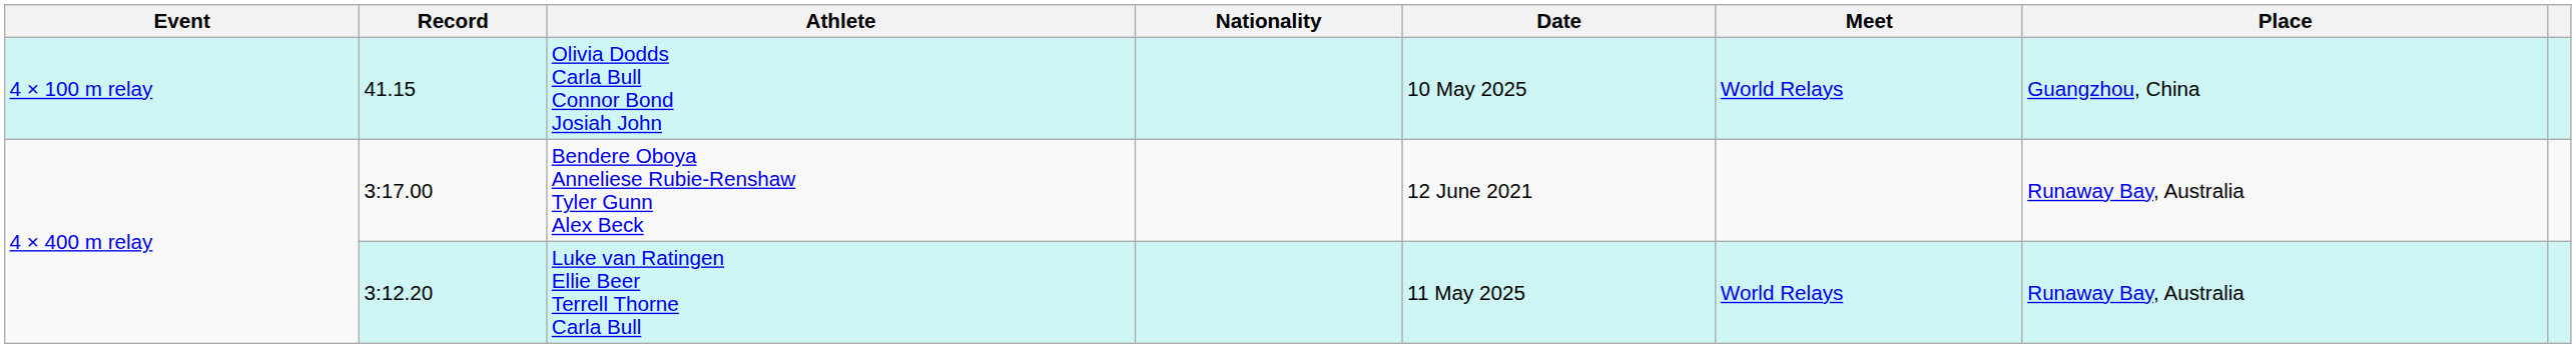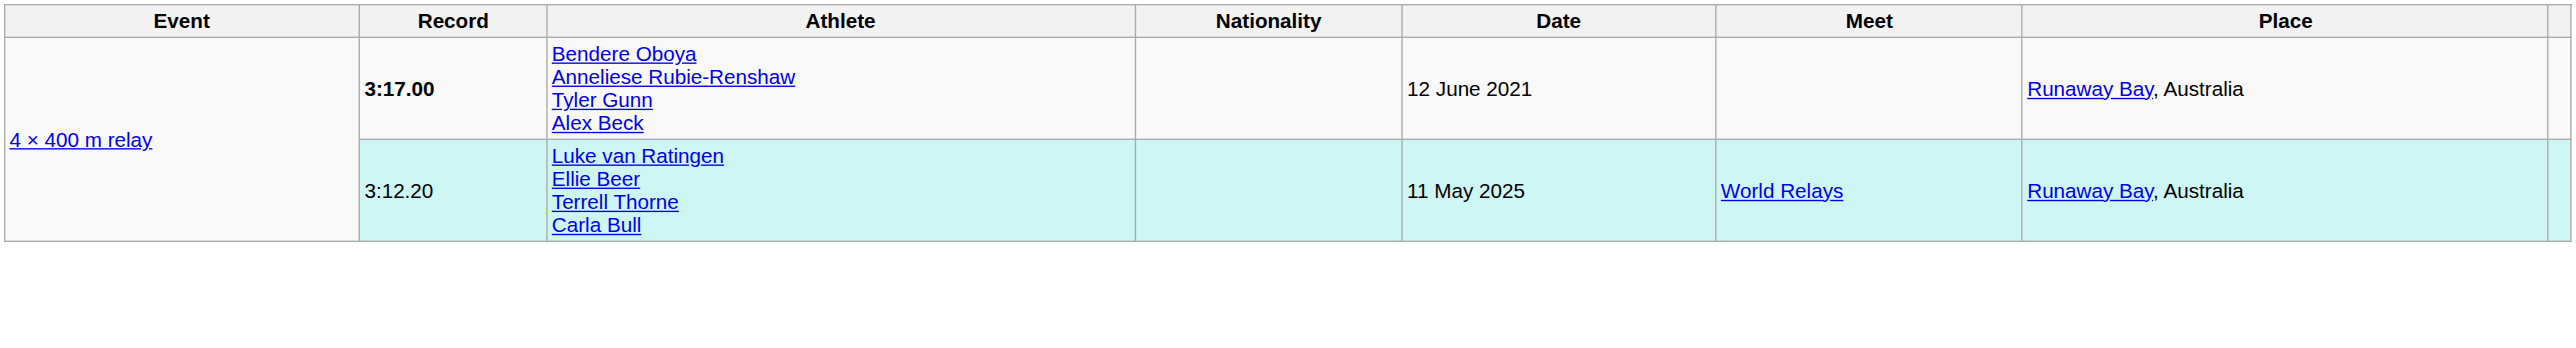- row: 4 × 100 m relay | 41.15 | Olivia Dodds Carla Bull Connor Bond Josiah John | 10 May 2025 | World Relays | Guangzhou, China
Bendere Oboya Anneliese Rubie-Renshaw Tyler Gunn Alex Beck | Record: normal -> bold
